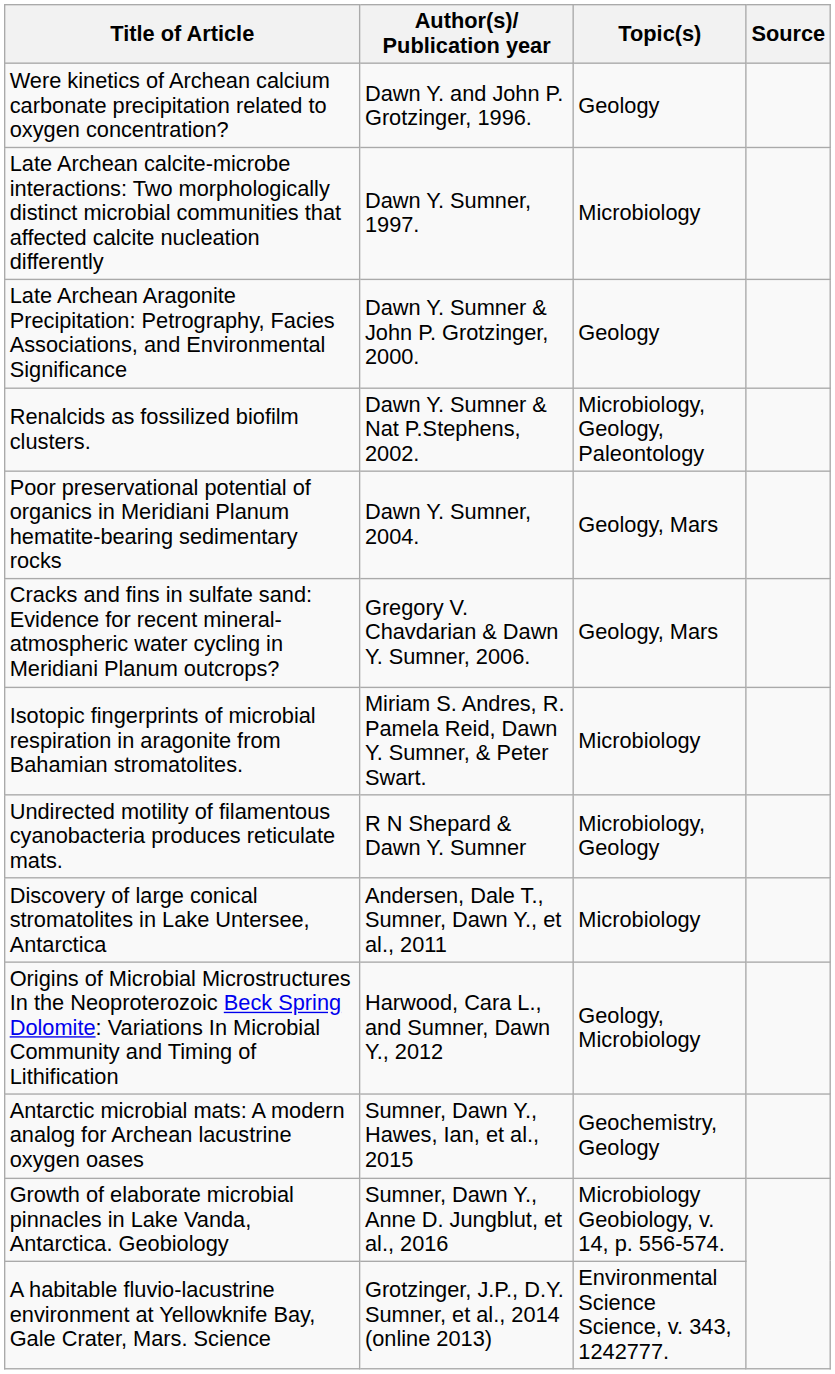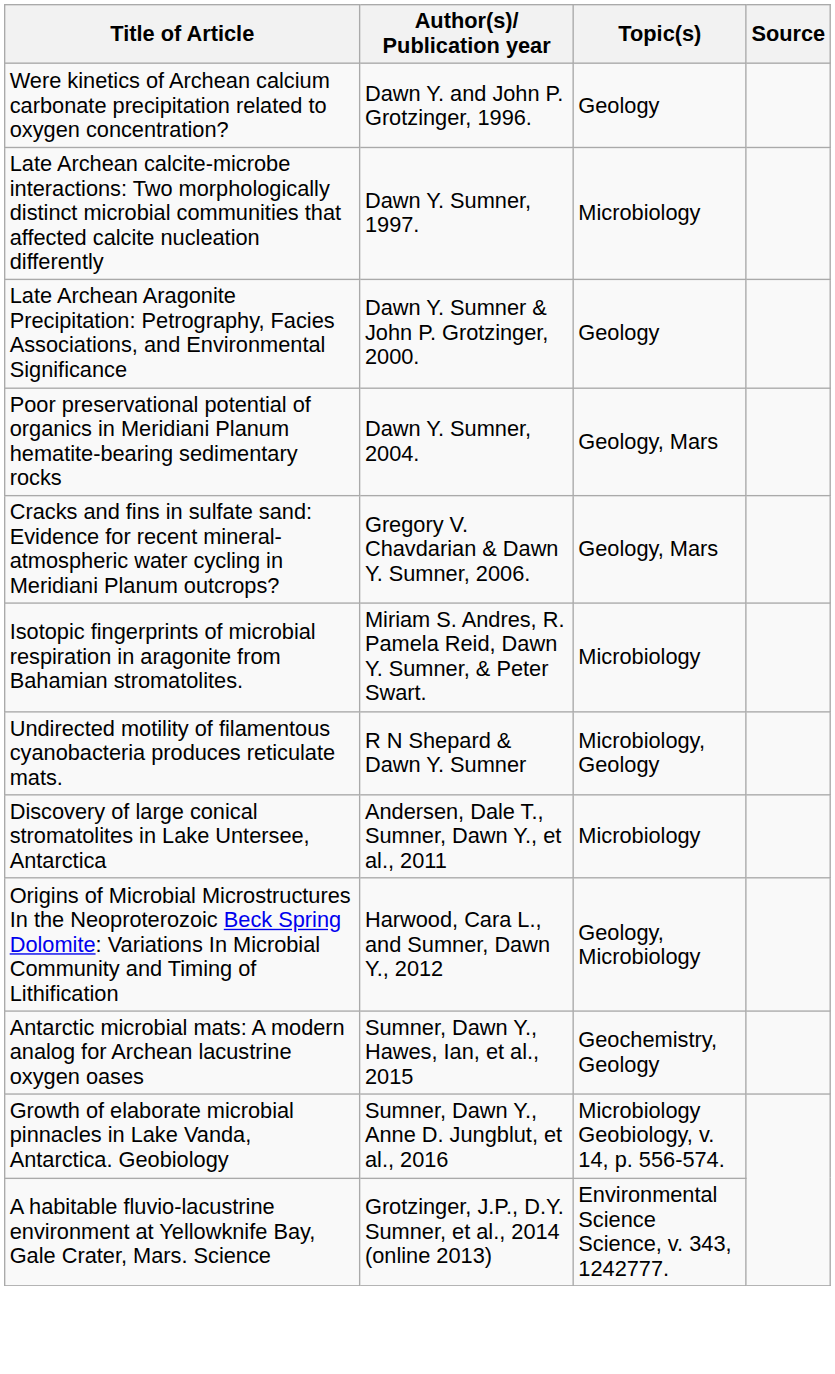- row: Renalcids as fossilized biofilm clusters. | Dawn Y. Sumner & Nat P.Stephens, 2002. | Microbiology, Geology, Paleontology
